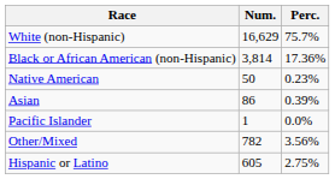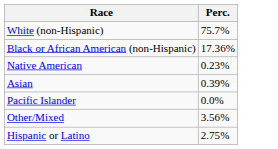- column: Num. | 16,629 | 3,814 | 50 | 86 | 1 | 782 | 605
